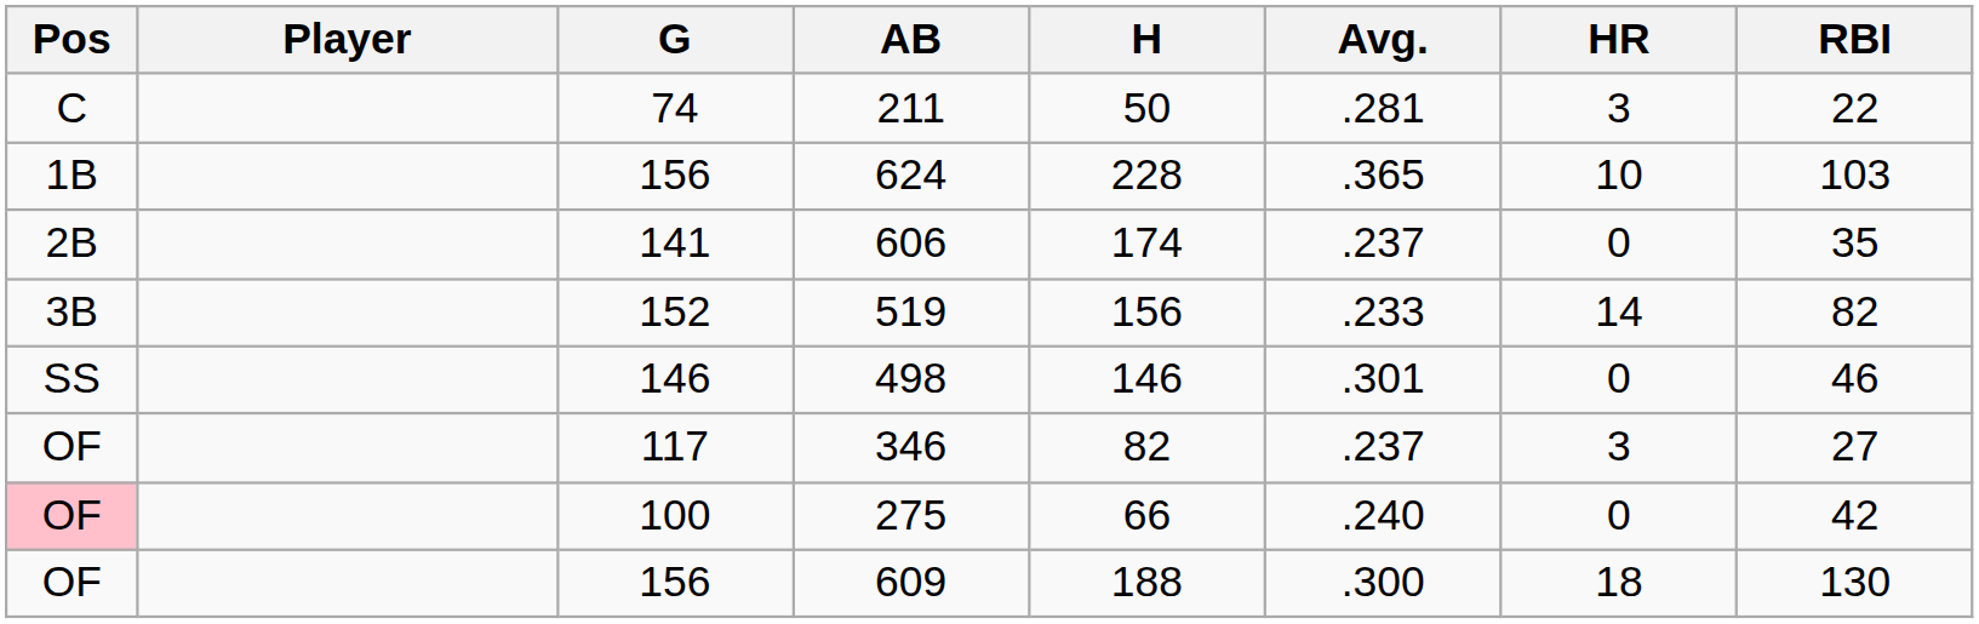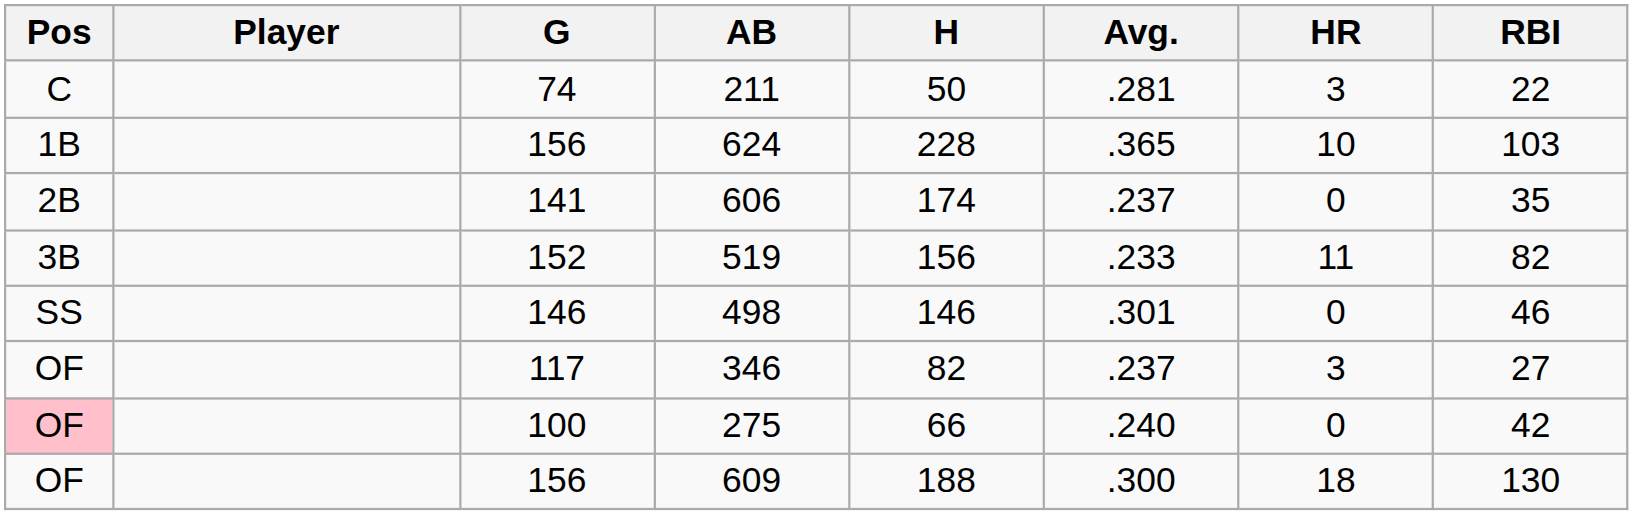519 | HR: 14 -> 11
